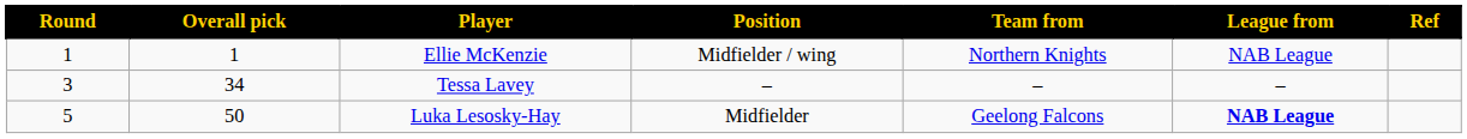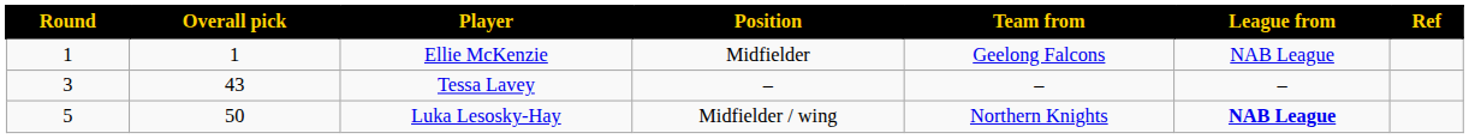Ellie McKenzie | Position: Midfielder / wing -> Midfielder
Ellie McKenzie | Team from: Northern Knights -> Geelong Falcons
Tessa Lavey | Overall pick: 34 -> 43
Luka Lesosky-Hay | Position: Midfielder -> Midfielder / wing
Luka Lesosky-Hay | Team from: Geelong Falcons -> Northern Knights
